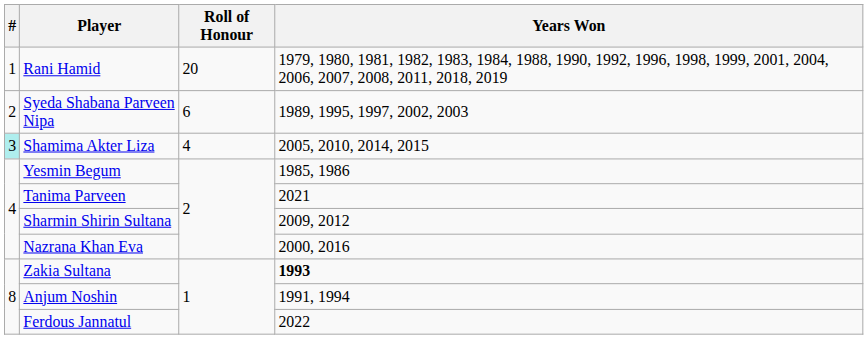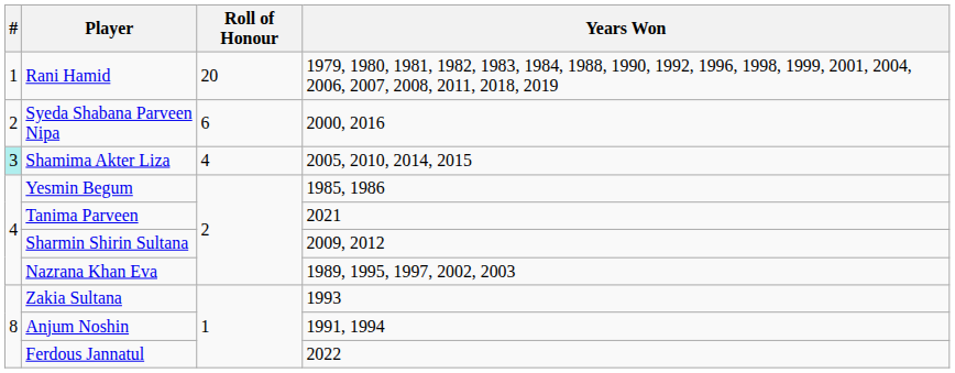Syeda Shabana Parveen Nipa | Years Won: 1989, 1995, 1997, 2002, 2003 -> 2000, 2016
Nazrana Khan Eva | Years Won: 2000, 2016 -> 1989, 1995, 1997, 2002, 2003
Zakia Sultana | Years Won: bold -> normal
